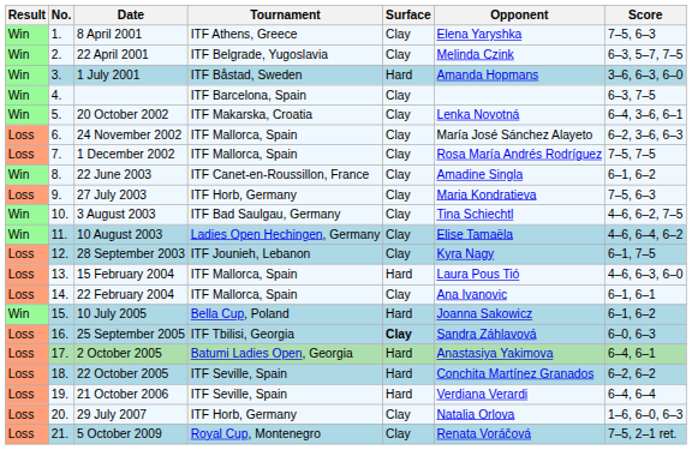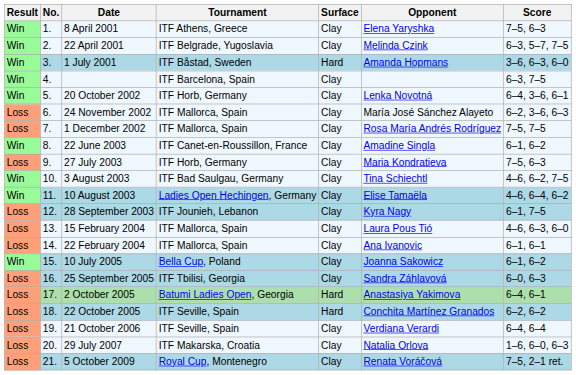20 October 2002 | Tournament: ITF Makarska, Croatia -> ITF Horb, Germany
15 February 2004 | Surface: Hard -> Clay
10 July 2005 | Surface: Hard -> Clay
25 September 2005 | Surface: bold -> normal
21 October 2006 | Surface: Hard -> Clay
29 July 2007 | Tournament: ITF Horb, Germany -> ITF Makarska, Croatia
